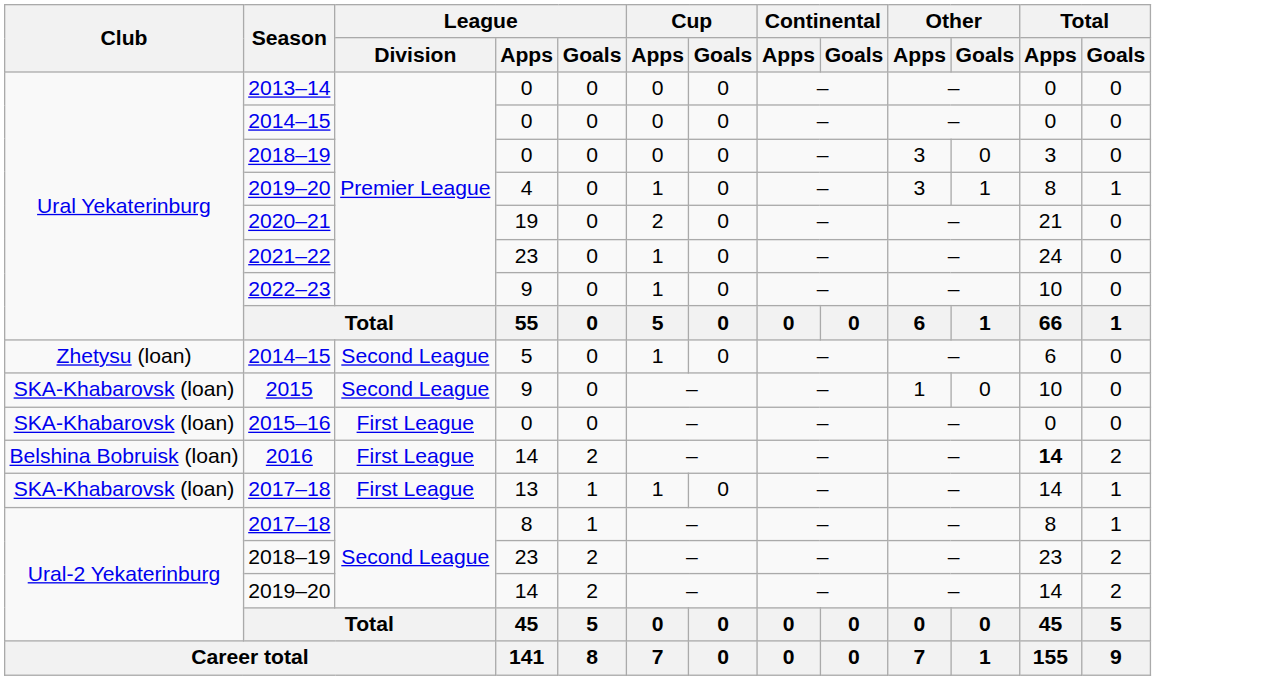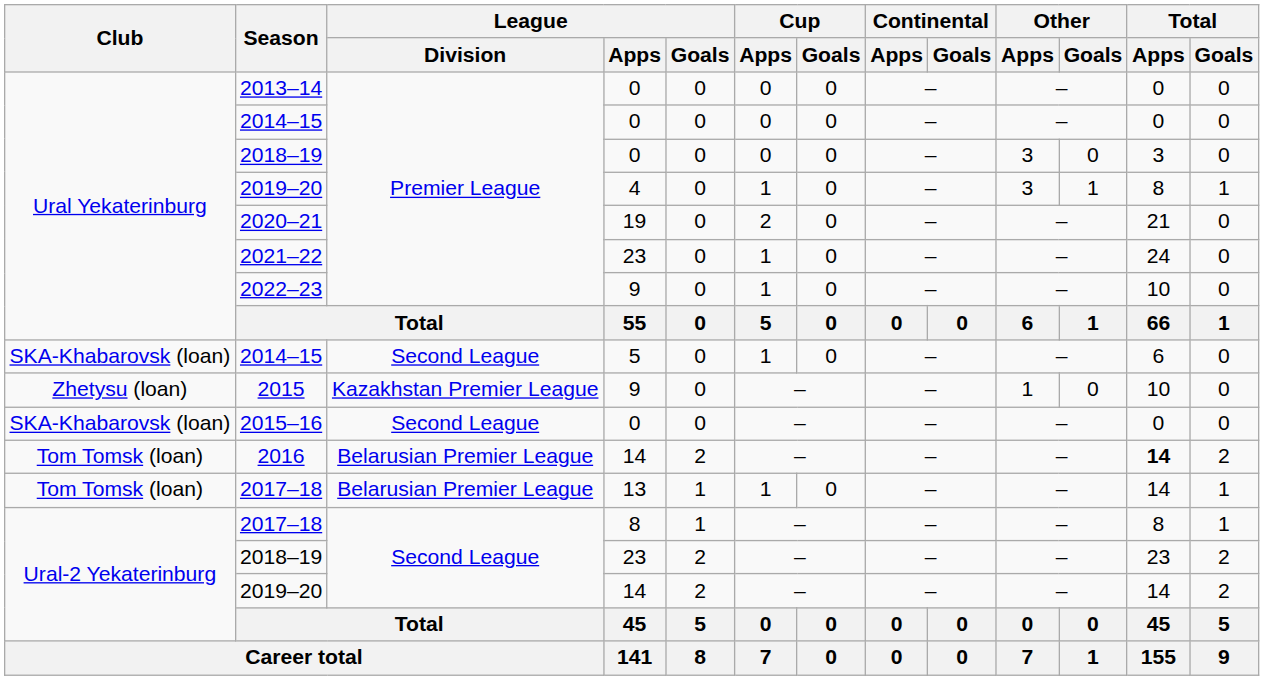2014–15 / 5 | Club: Zhetysu (loan) -> SKA-Khabarovsk (loan)
2015 | Club: SKA-Khabarovsk (loan) -> Zhetysu (loan)
2015 | League / Division: Second League -> Kazakhstan Premier League
2015–16 | League / Division: First League -> Second League
2016 | Club: Belshina Bobruisk (loan) -> Tom Tomsk (loan)
2016 | League / Division: First League -> Belarusian Premier League
2017–18 / 13 | Club: SKA-Khabarovsk (loan) -> Tom Tomsk (loan)
2017–18 / 13 | League / Division: First League -> Belarusian Premier League
